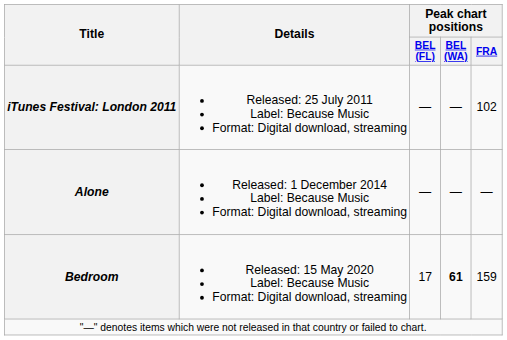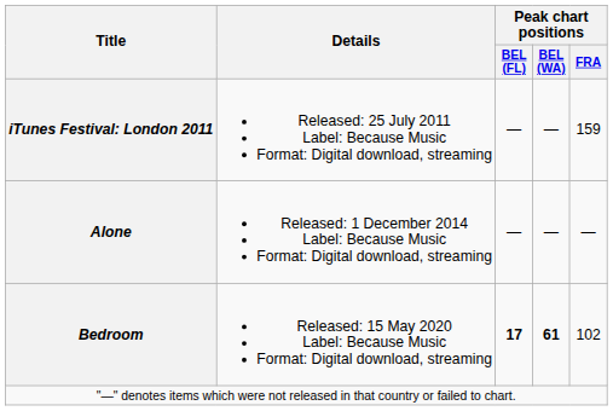iTunes Festival: London 2011 | Peak chart positions / FRA: 102 -> 159
Bedroom | Peak chart positions / BEL (FL): normal -> bold
Bedroom | Peak chart positions / FRA: 159 -> 102
